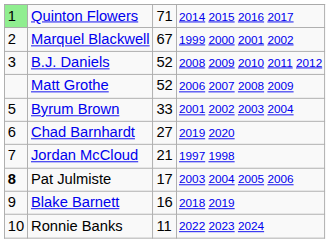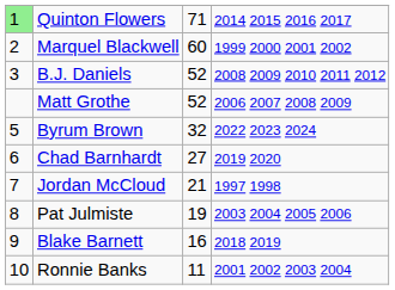Marquel Blackwell | column 3: 67 -> 60
Byrum Brown | column 3: 33 -> 32
Byrum Brown | column 4: 2001 2002 2003 2004 -> 2022 2023 2024
Pat Julmiste | column 1: bold -> normal
Pat Julmiste | column 3: 17 -> 19
Ronnie Banks | column 4: 2022 2023 2024 -> 2001 2002 2003 2004
